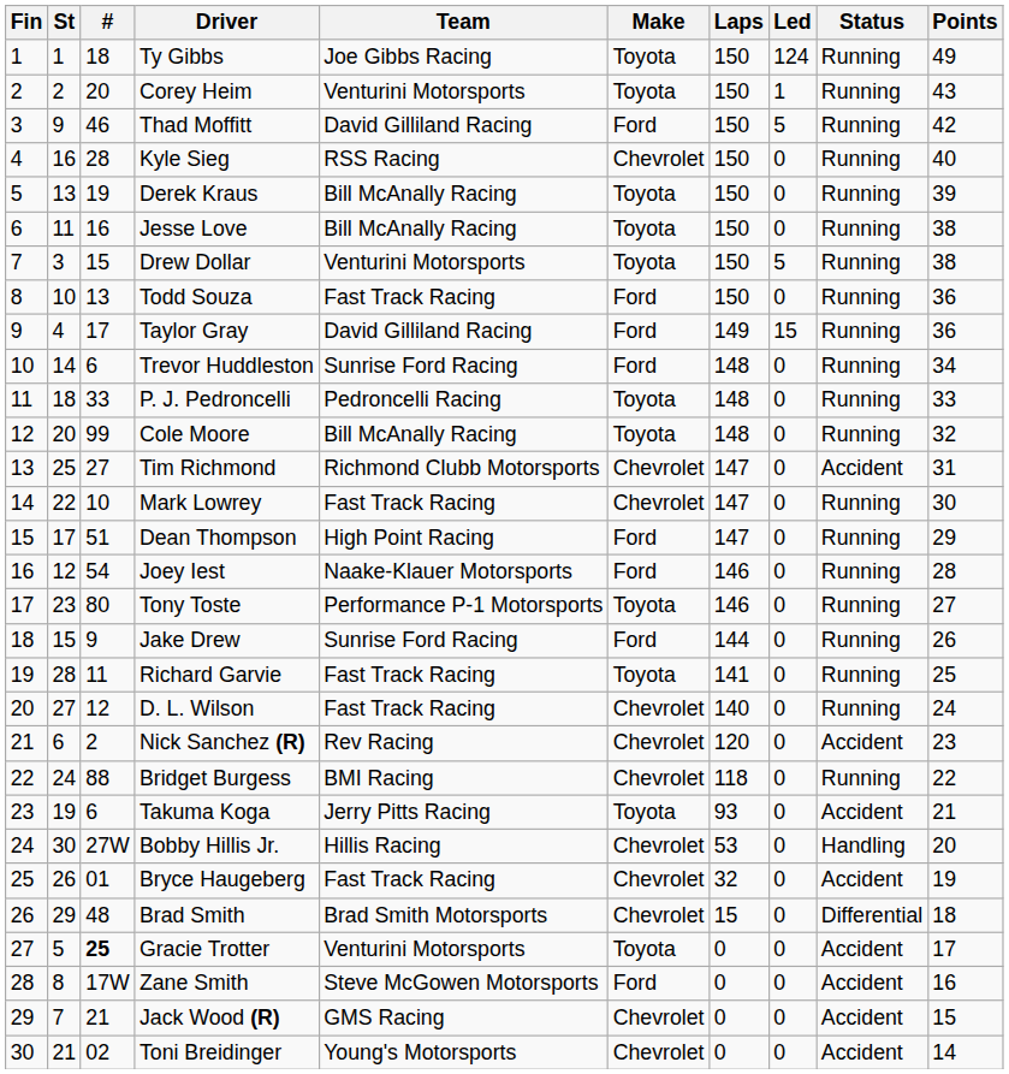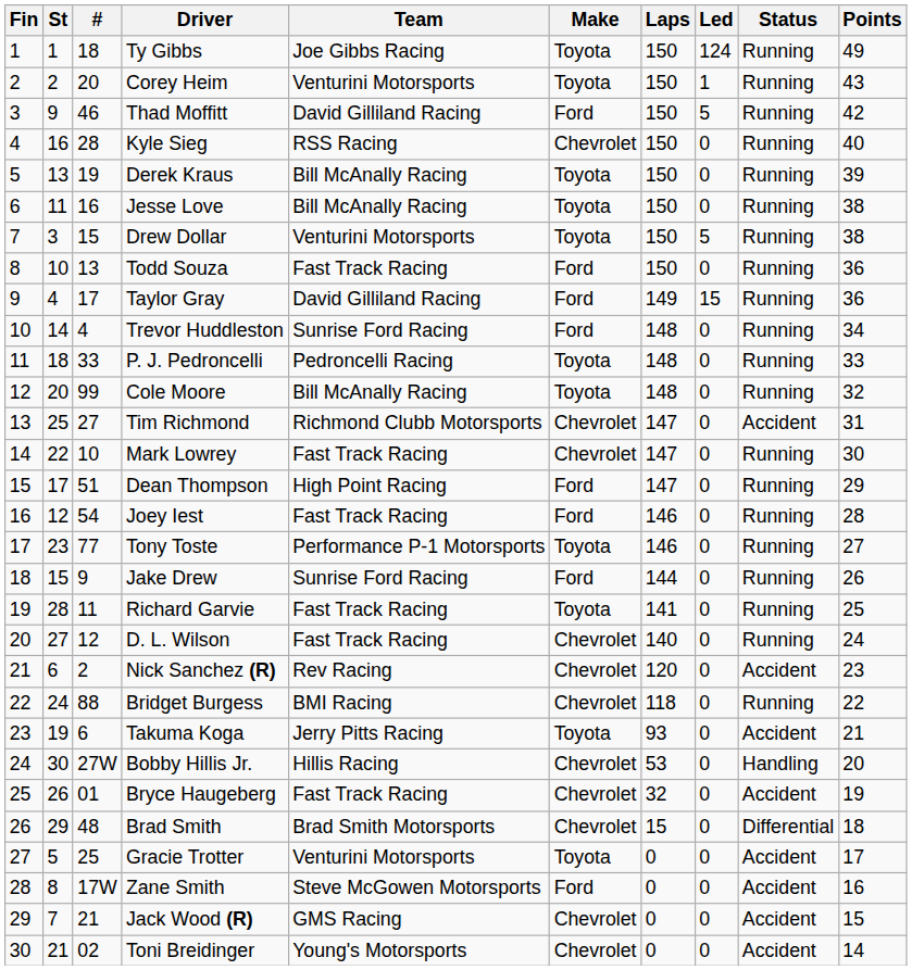Trevor Huddleston | #: 6 -> 4
Joey Iest | Team: Naake-Klauer Motorsports -> Fast Track Racing
Tony Toste | #: 80 -> 77
Gracie Trotter | #: bold -> normal
